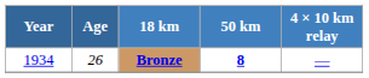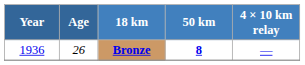Bronze | Year: 1934 -> 1936
